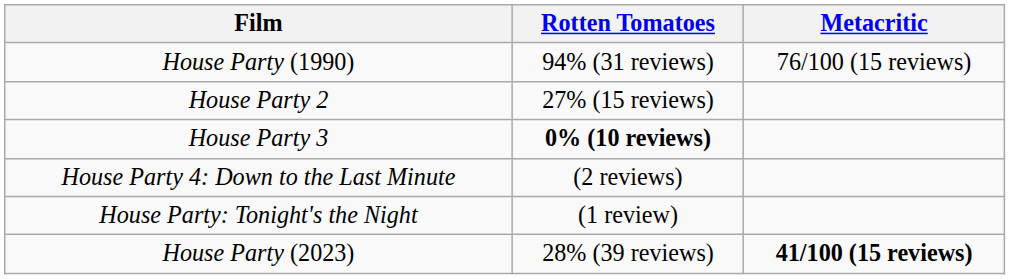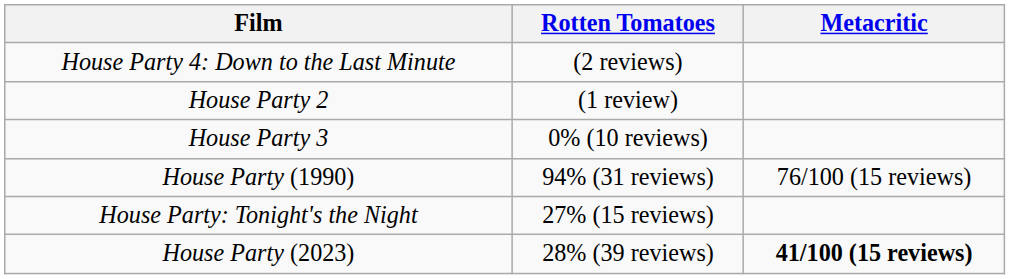rows swapped: House Party (1990) <-> House Party 4: Down to the Last Minute
House Party 2 | Rotten Tomatoes: 27% (15 reviews) -> (1 review)
House Party 3 | Rotten Tomatoes: bold -> normal
House Party: Tonight's the Night | Rotten Tomatoes: (1 review) -> 27% (15 reviews)
